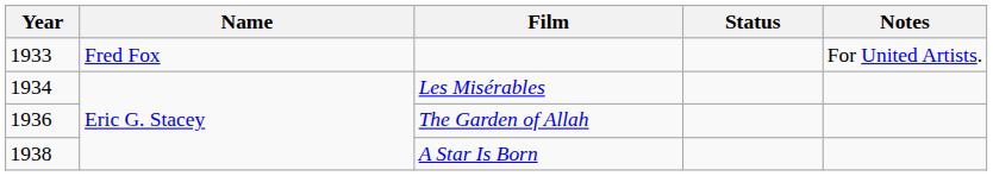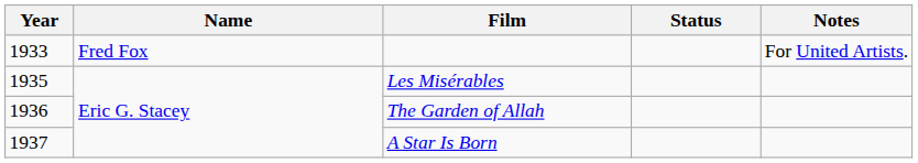Les Misérables | Year: 1934 -> 1935
A Star Is Born | Year: 1938 -> 1937
